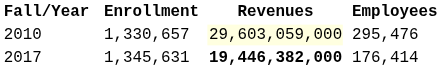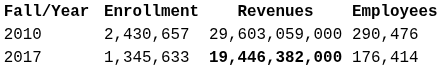2010 | Enrollment: 1,330,657 -> 2,430,657
2010 | Revenues: lightyellow background -> no background
2010 | Employees: 295,476 -> 290,476
2017 | Enrollment: 1,345,631 -> 1,345,633
